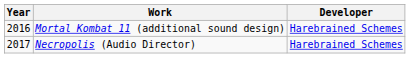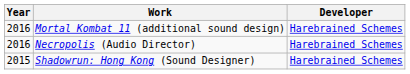Necropolis (Audio Director) | Year: 2017 -> 2016
+ row: 2015 | Shadowrun: Hong Kong (Sound Designer) | Harebrained Schemes
